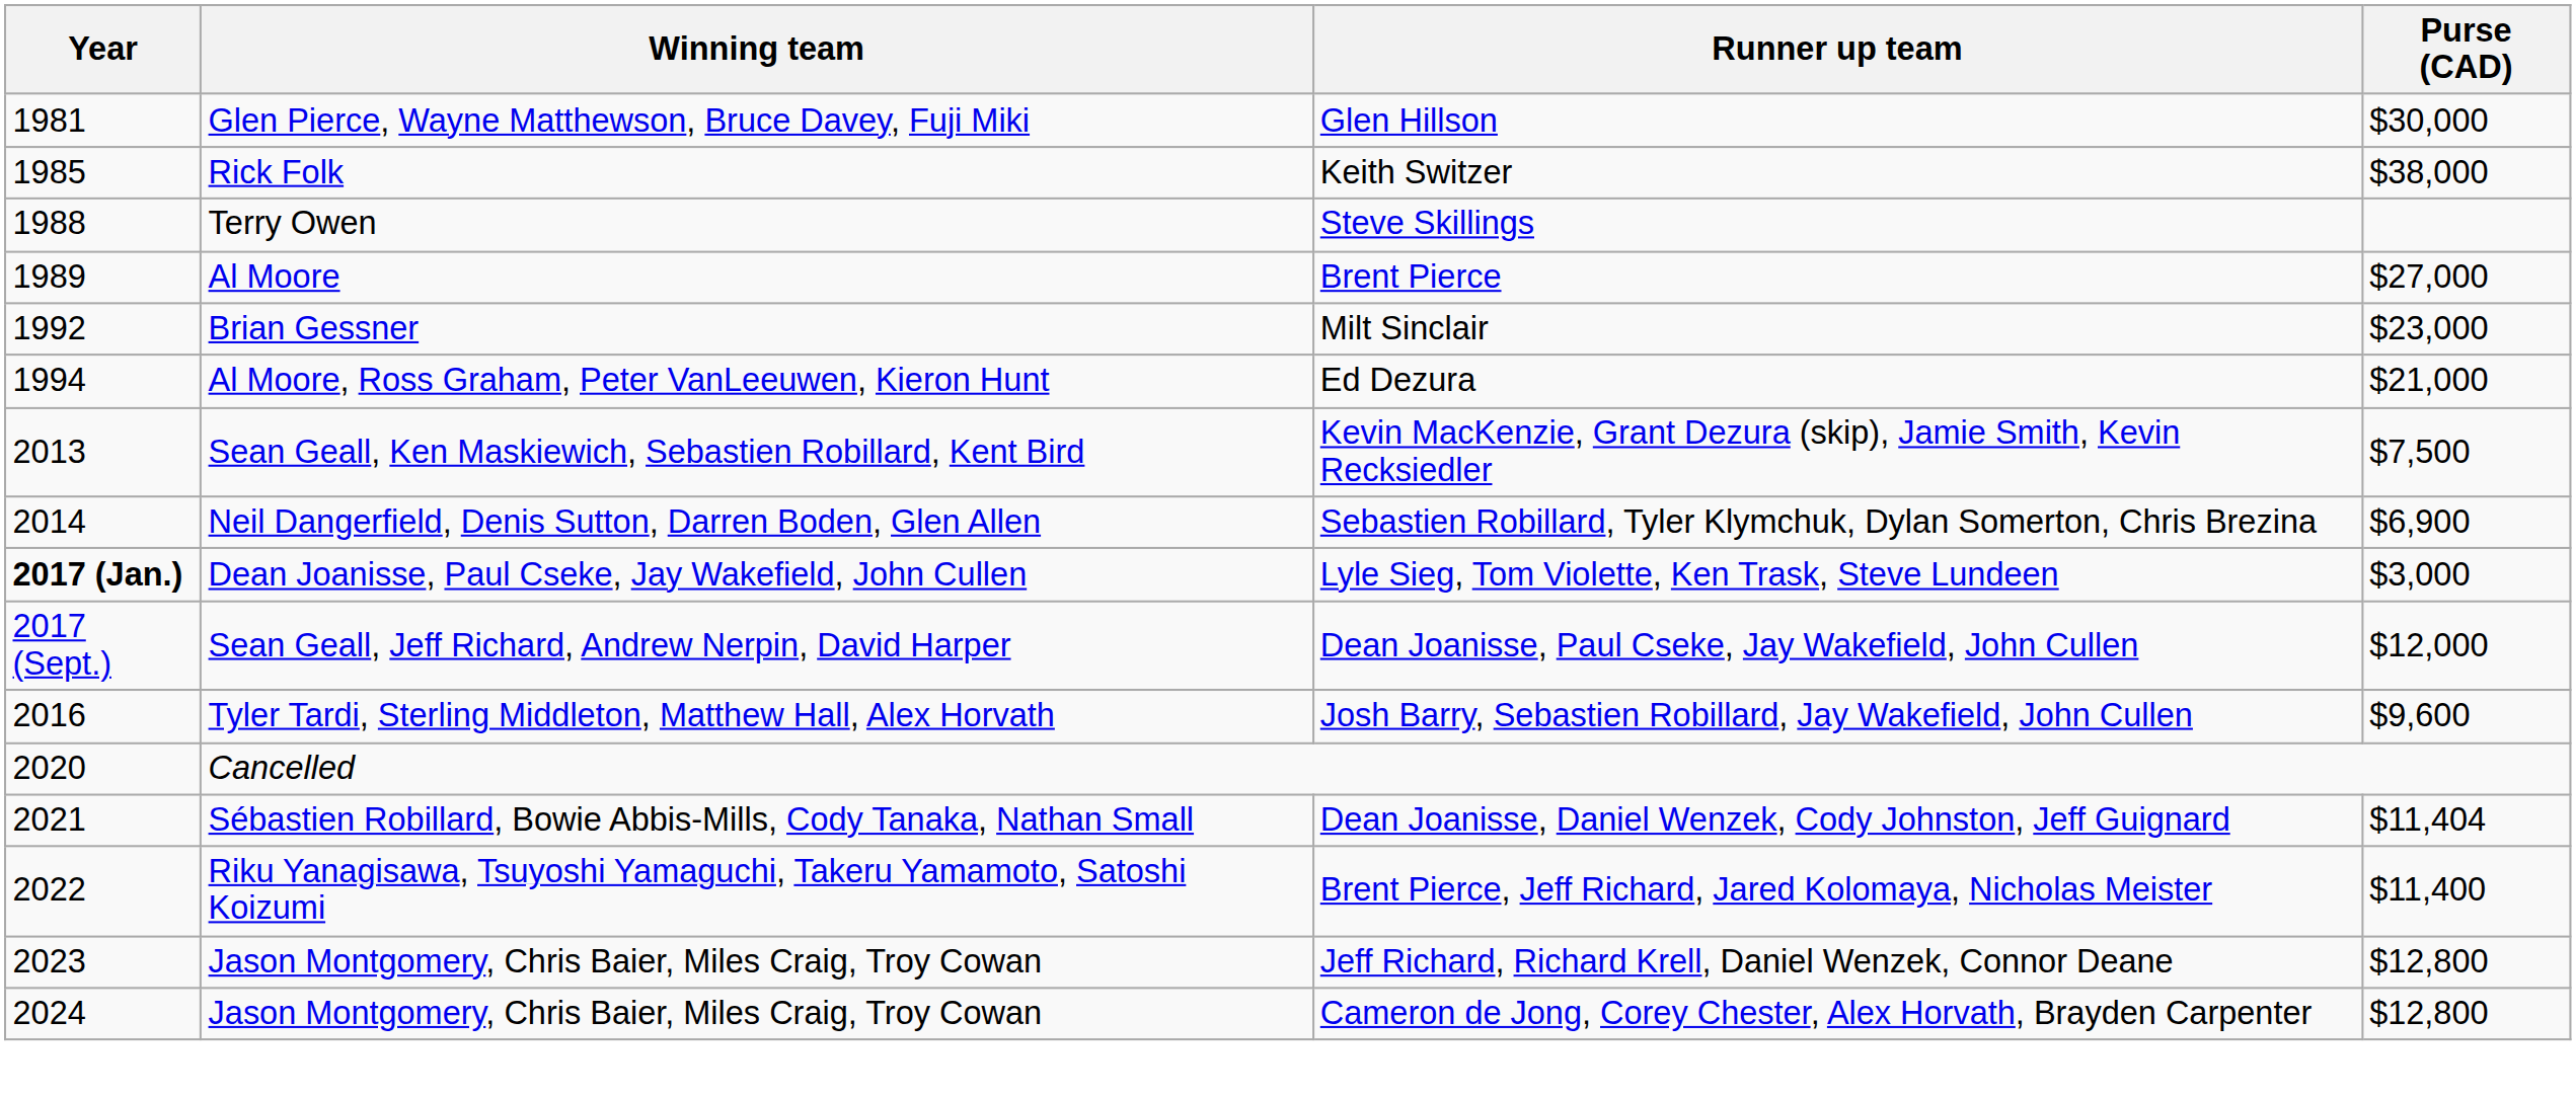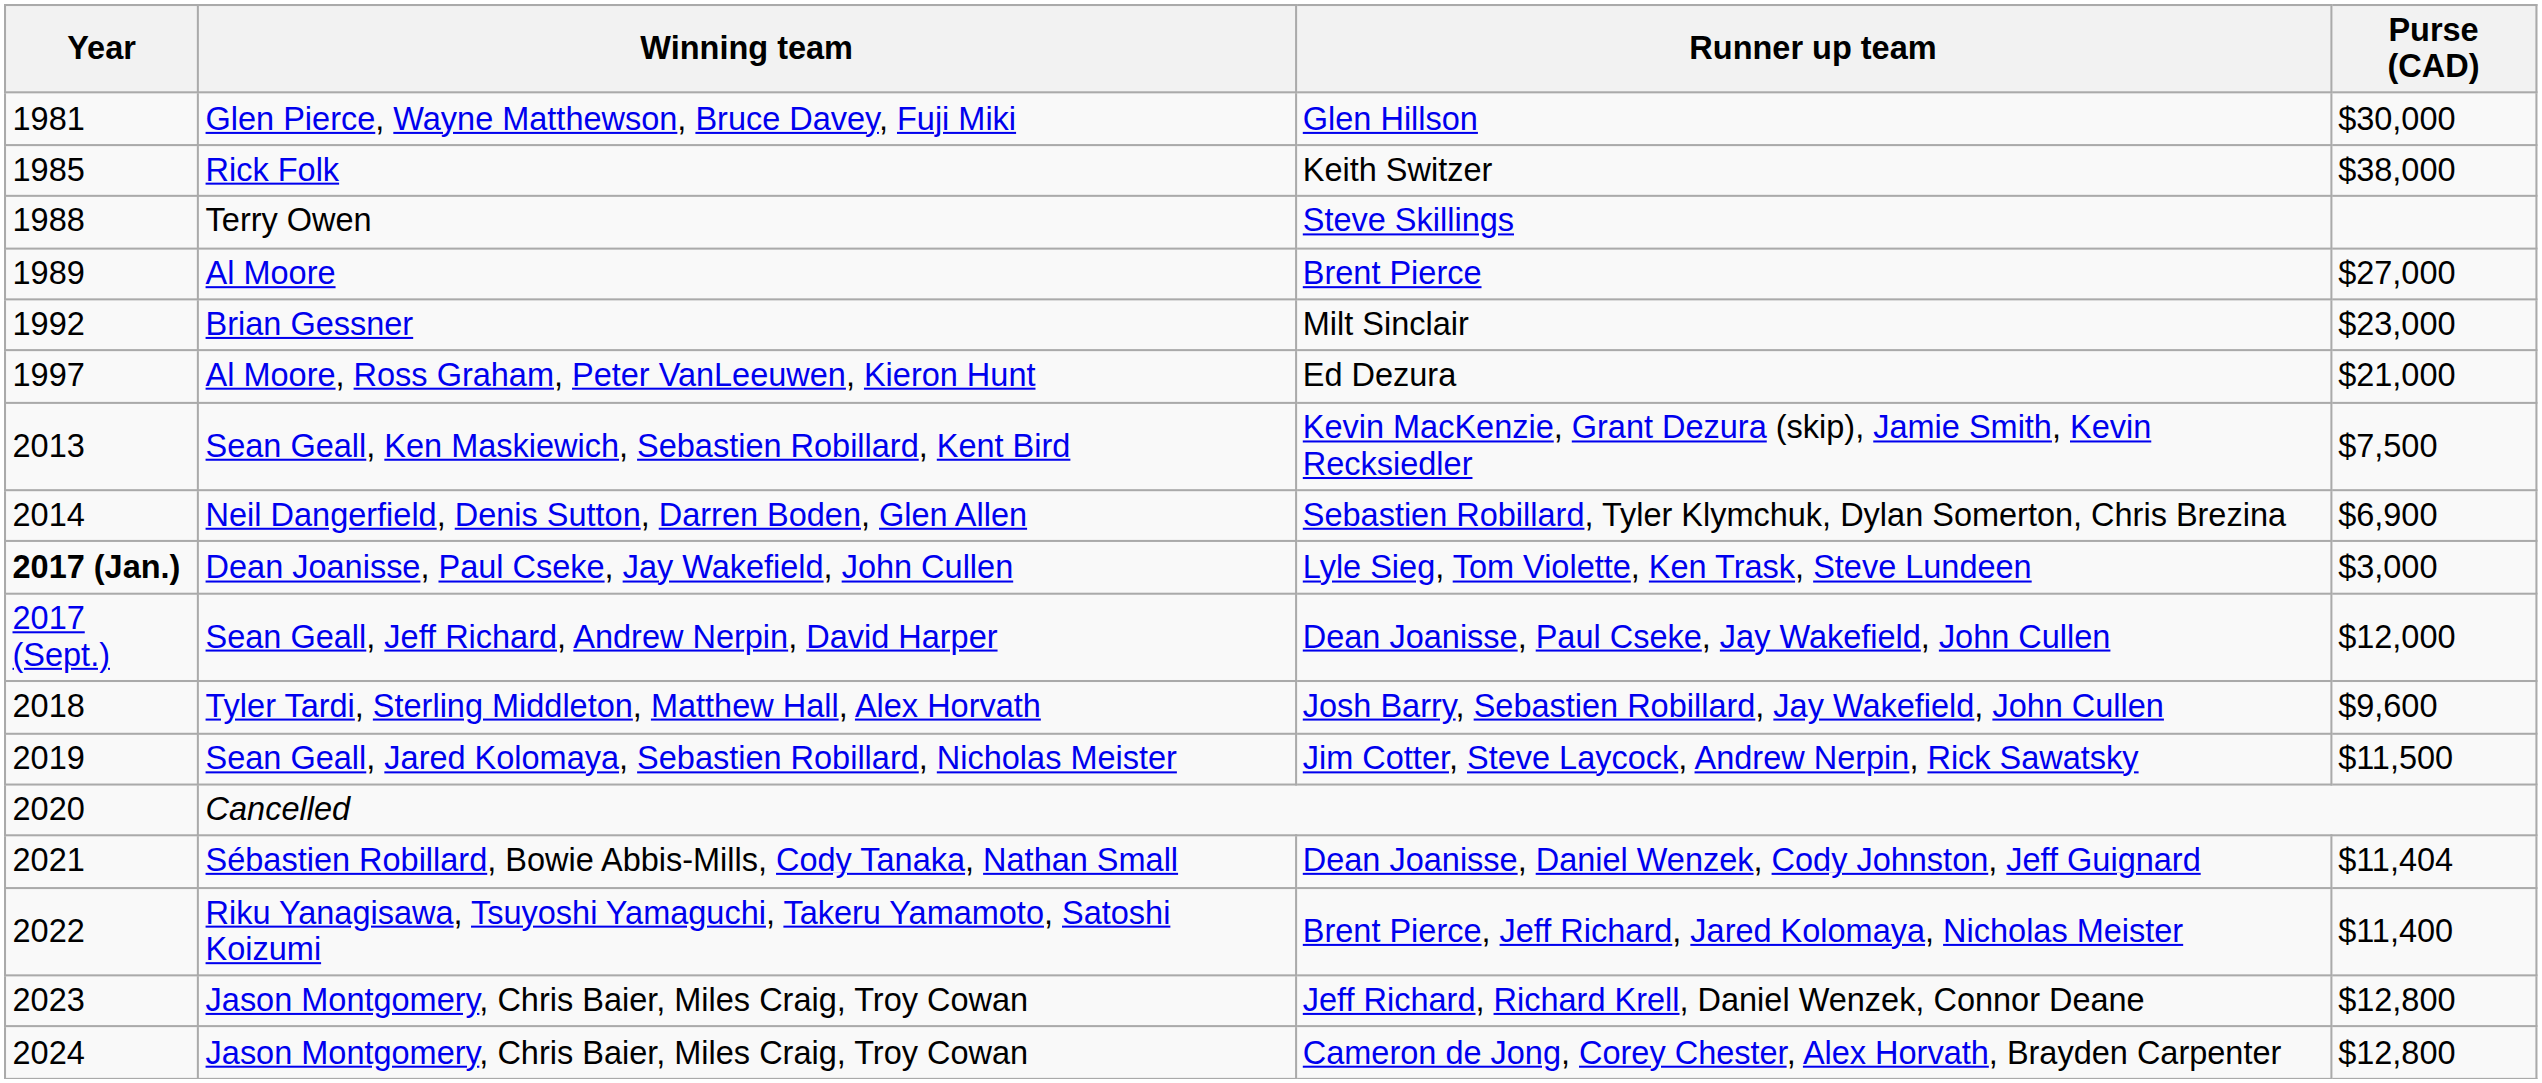Ed Dezura | Year: 1994 -> 1997
Josh Barry, Sebastien Robillard, Jay Wakefield, John Cullen | Year: 2016 -> 2018
+ row: 2019 | Sean Geall, Jared Kolomaya, Sebastien Robillard, Nicholas Meister | Jim Cotter, Steve Laycock, Andrew Nerpin, Rick Sawatsky | $11,500
